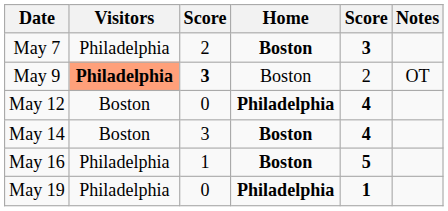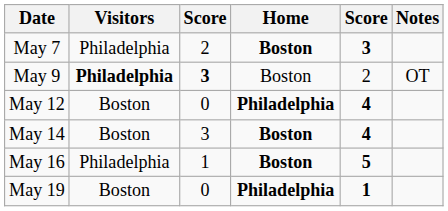May 9 | Visitors: lightsalmon background -> no background
May 19 | Visitors: Philadelphia -> Boston
